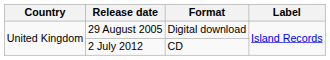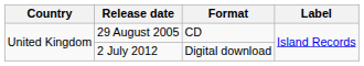29 August 2005 | Format: Digital download -> CD
2 July 2012 | Format: CD -> Digital download
